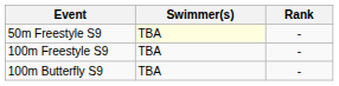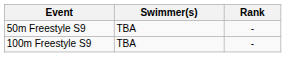50m Freestyle S9 | Swimmer(s): lightyellow background -> no background
- row: 100m Butterfly S9 | TBA | -
